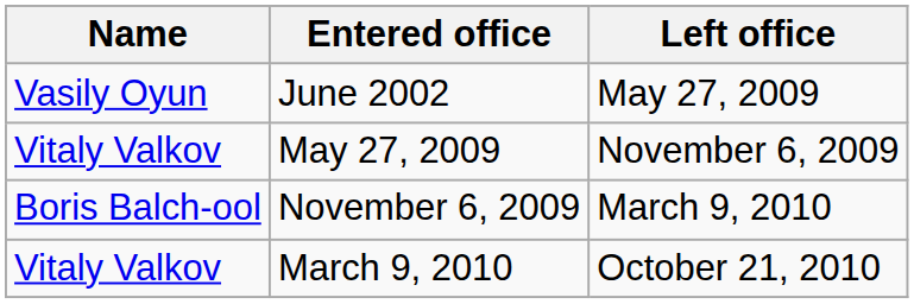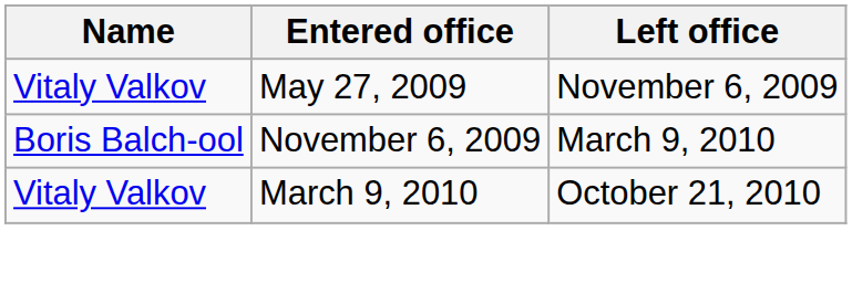- row: Vasily Oyun | June 2002 | May 27, 2009
